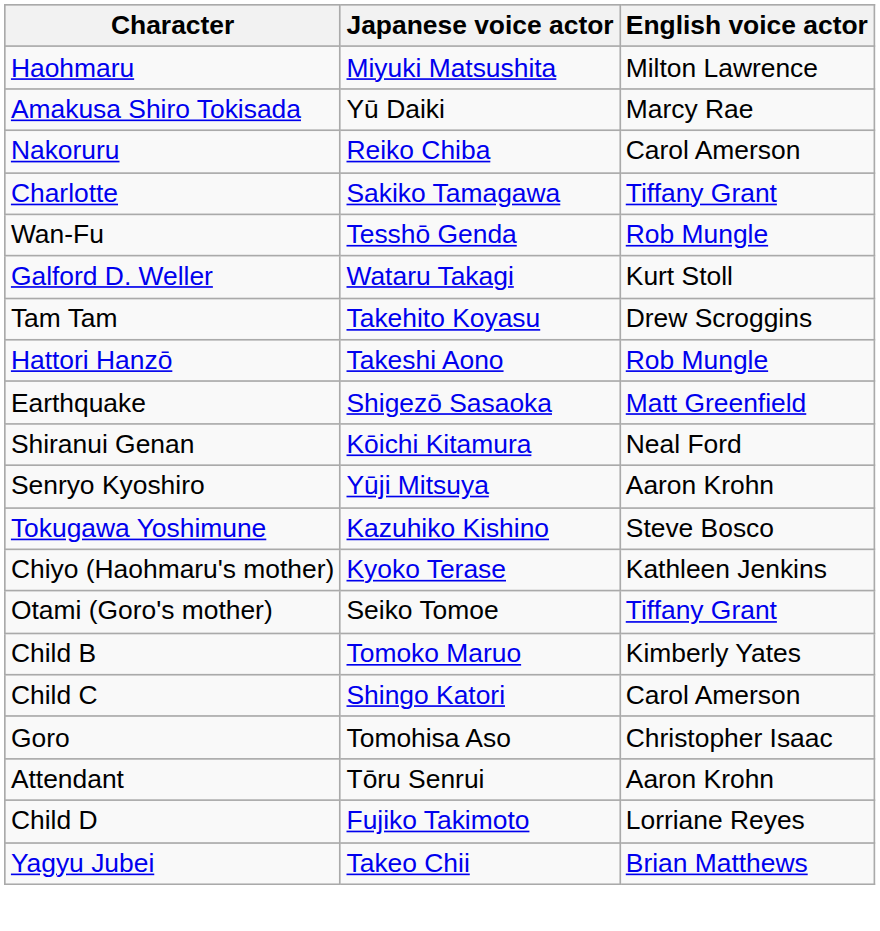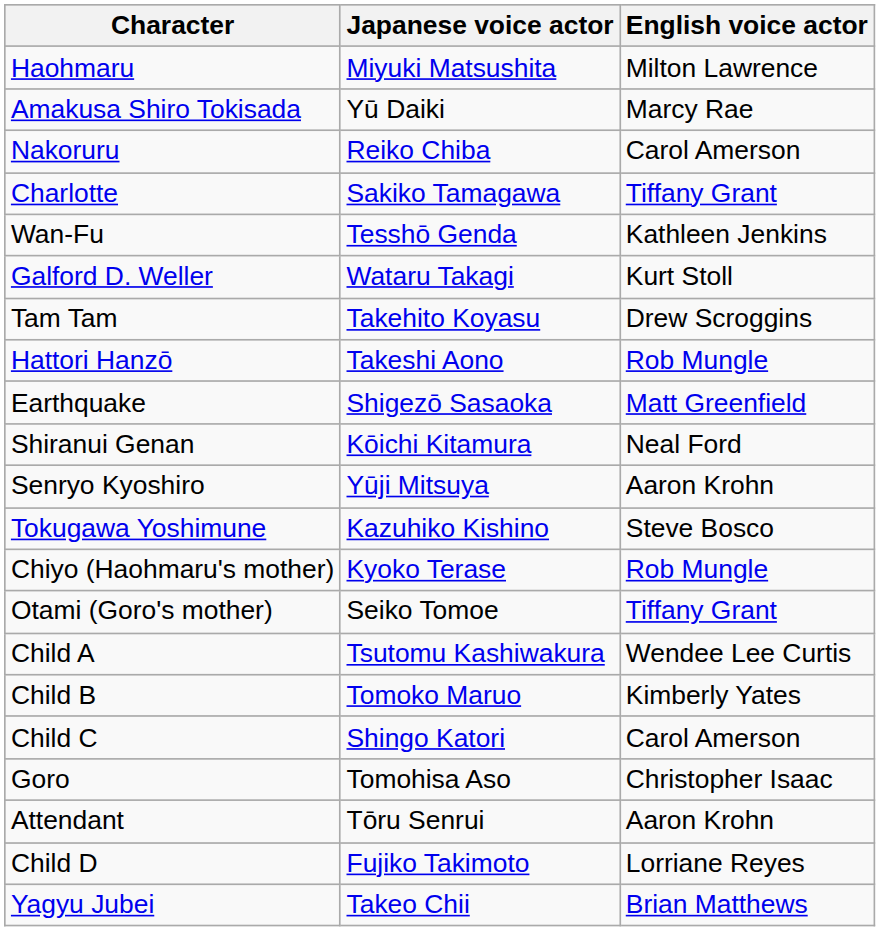Wan-Fu | English voice actor: Rob Mungle -> Kathleen Jenkins
Chiyo (Haohmaru's mother) | English voice actor: Kathleen Jenkins -> Rob Mungle
+ row: Child A | Tsutomu Kashiwakura | Wendee Lee Curtis
